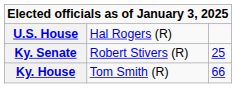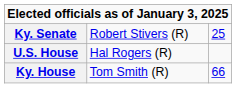rows swapped: U.S. House <-> Ky. Senate
